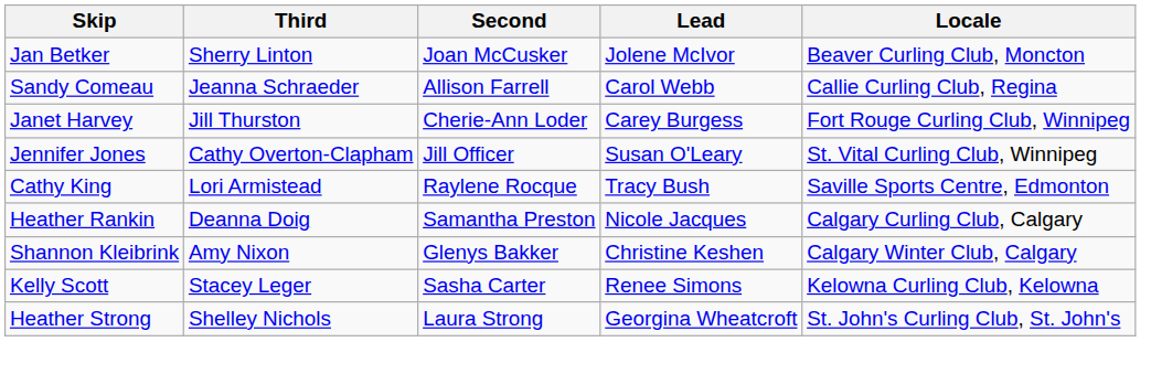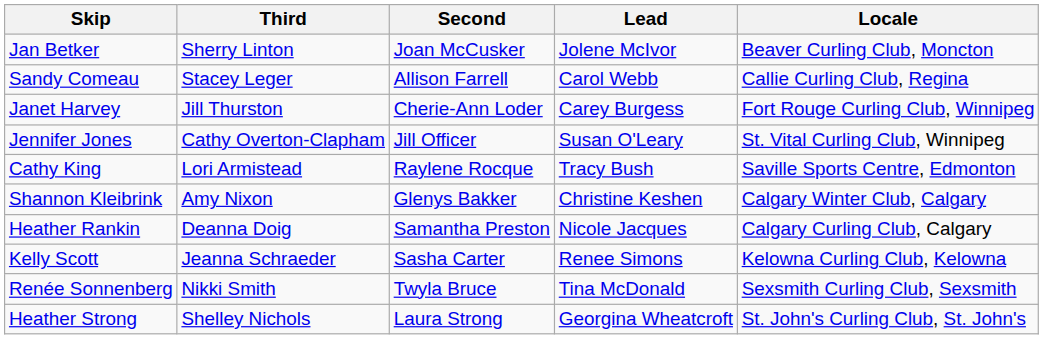Sandy Comeau | Third: Jeanna Schraeder -> Stacey Leger
rows swapped: Shannon Kleibrink <-> Heather Rankin
Kelly Scott | Third: Stacey Leger -> Jeanna Schraeder
+ row: Renée Sonnenberg | Nikki Smith | Twyla Bruce | Tina McDonald | Sexsmith Curling Club, Sexsmith
